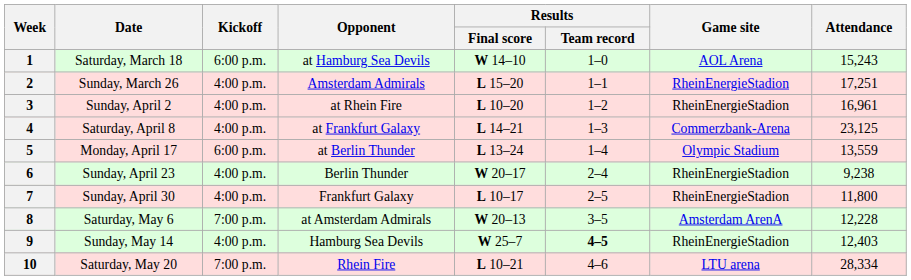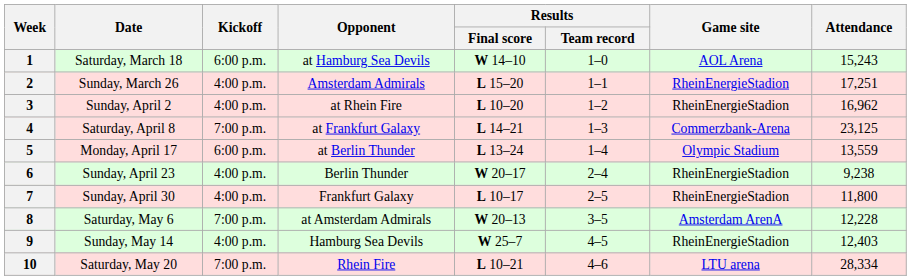3 | Attendance: 16,961 -> 16,962
4 | Kickoff: 4:00 p.m. -> 7:00 p.m.
9 | Results / Team record: bold -> normal
